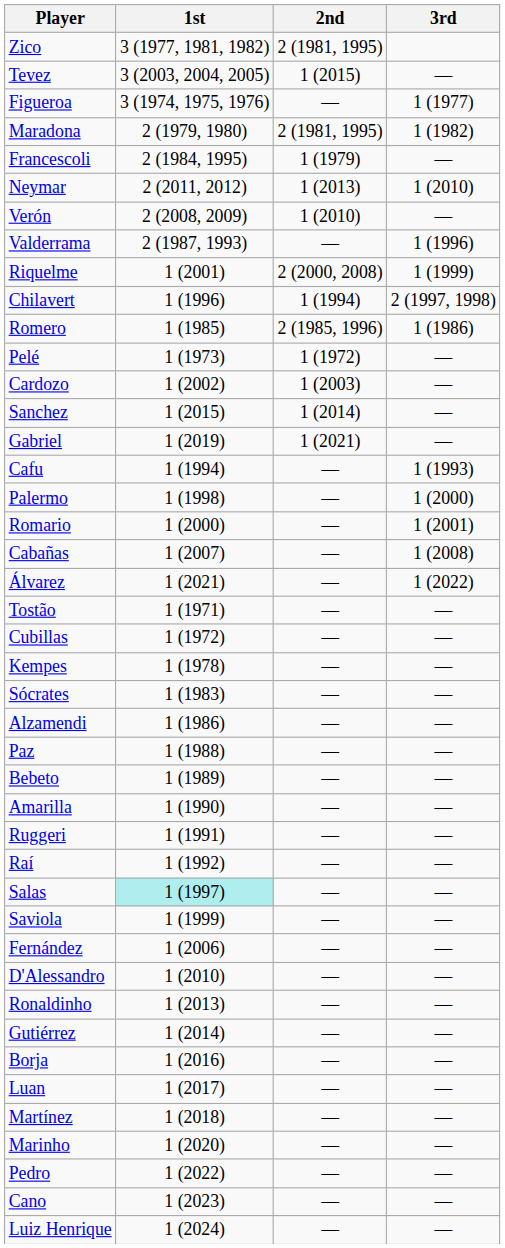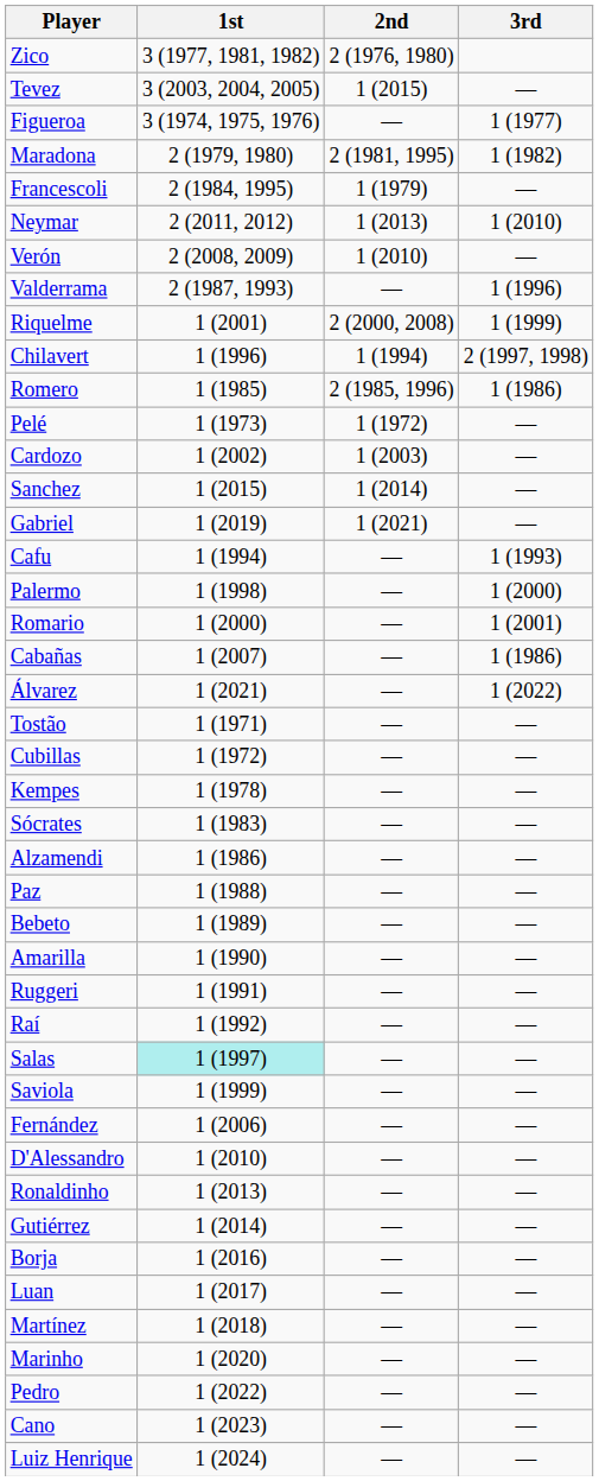Zico | 2nd: 2 (1981, 1995) -> 2 (1976, 1980)
Cabañas | 3rd: 1 (2008) -> 1 (1986)
